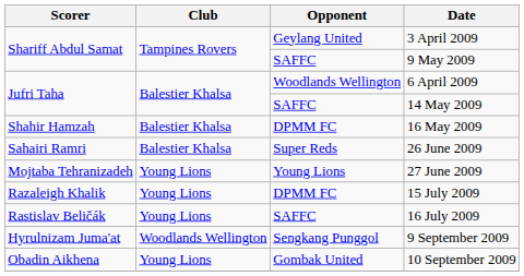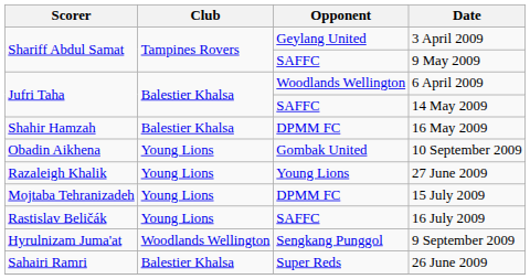rows swapped: 26 June 2009 <-> 10 September 2009
27 June 2009 | Scorer: Mojtaba Tehranizadeh -> Razaleigh Khalik
15 July 2009 | Scorer: Razaleigh Khalik -> Mojtaba Tehranizadeh
